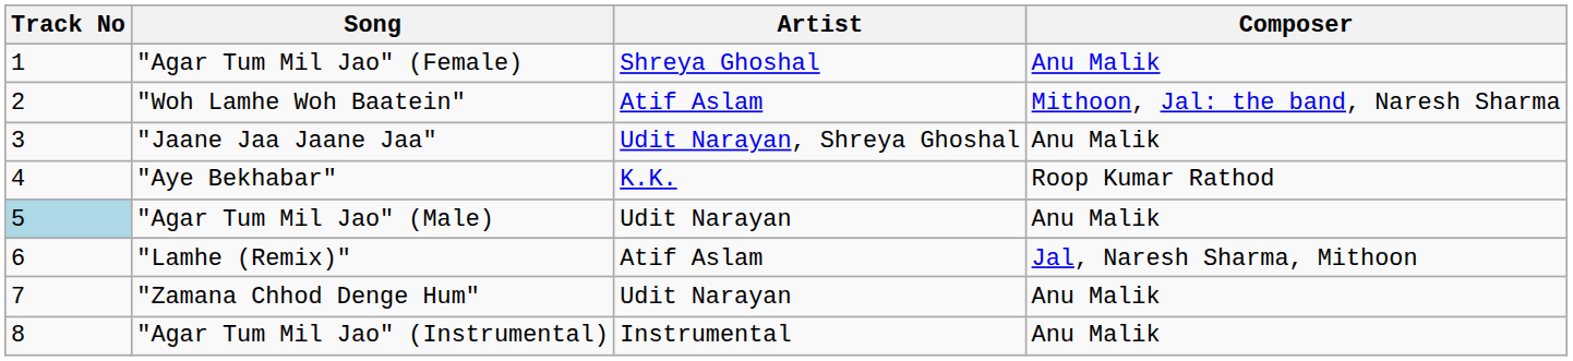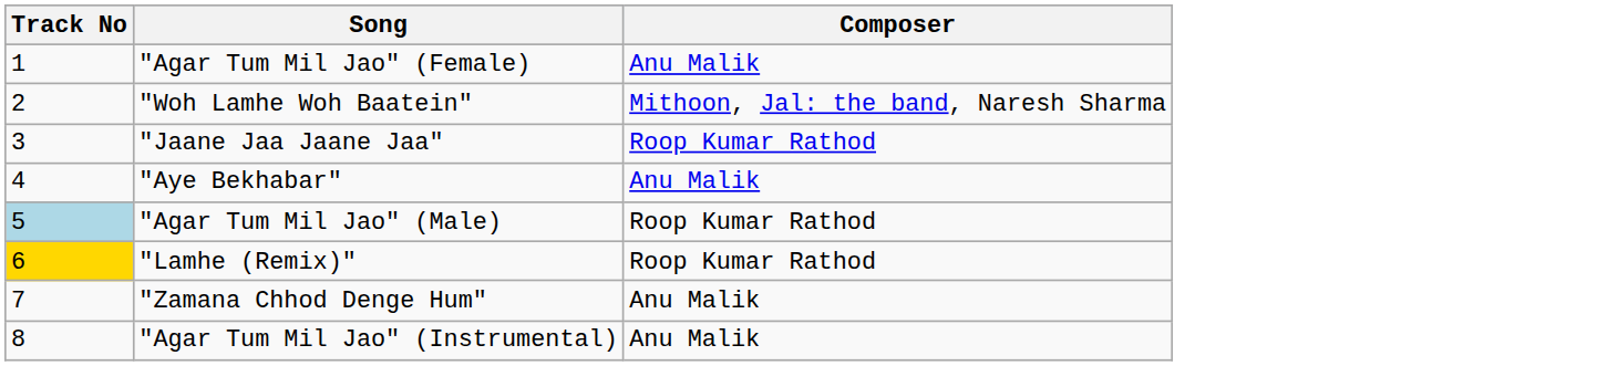- column: Artist | Shreya Ghoshal | Atif Aslam | Udit Narayan, Shreya Ghoshal | K.K. | Udit Narayan | Atif Aslam | Udit Narayan | Instrumental
"Jaane Jaa Jaane Jaa" | Composer: Anu Malik -> Roop Kumar Rathod
"Aye Bekhabar" | Composer: Roop Kumar Rathod -> Anu Malik
"Agar Tum Mil Jao" (Male) | Composer: Anu Malik -> Roop Kumar Rathod
"Lamhe (Remix)" | Track No: no background -> gold background
"Lamhe (Remix)" | Composer: Jal, Naresh Sharma, Mithoon -> Roop Kumar Rathod
